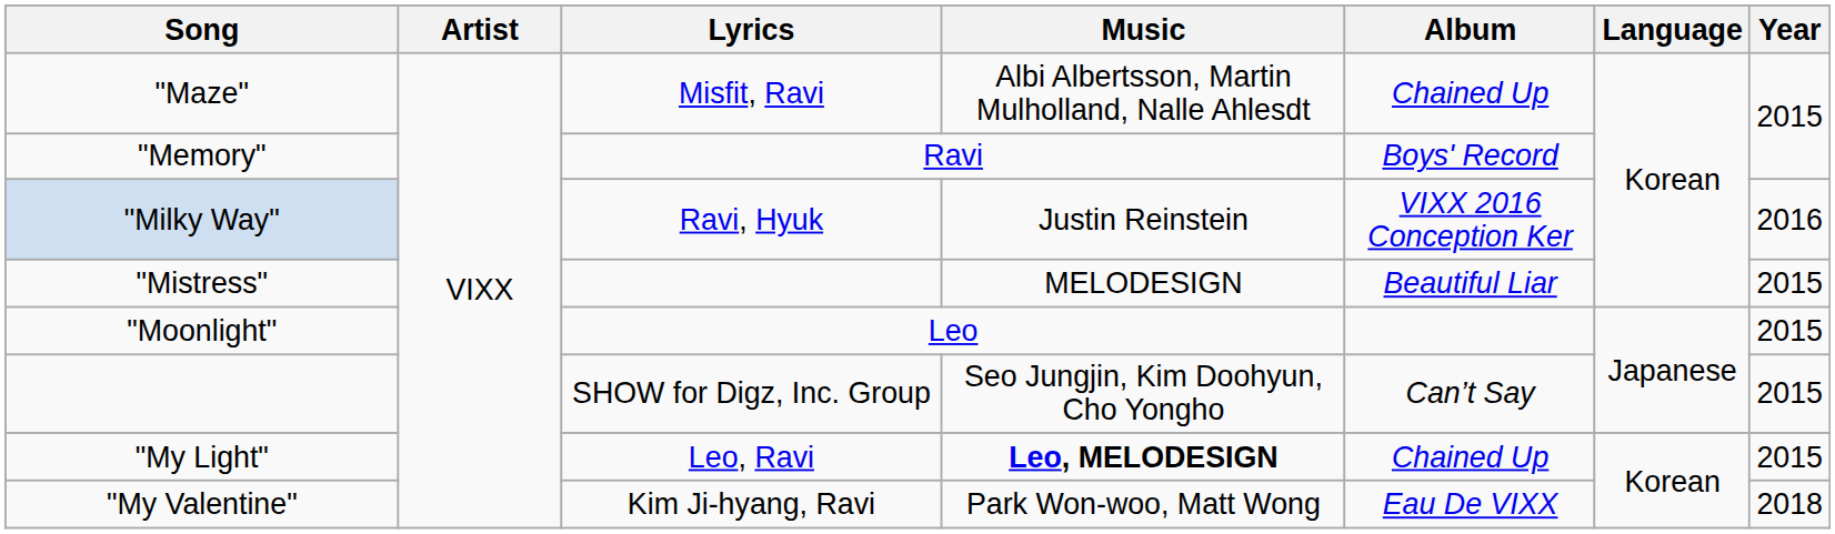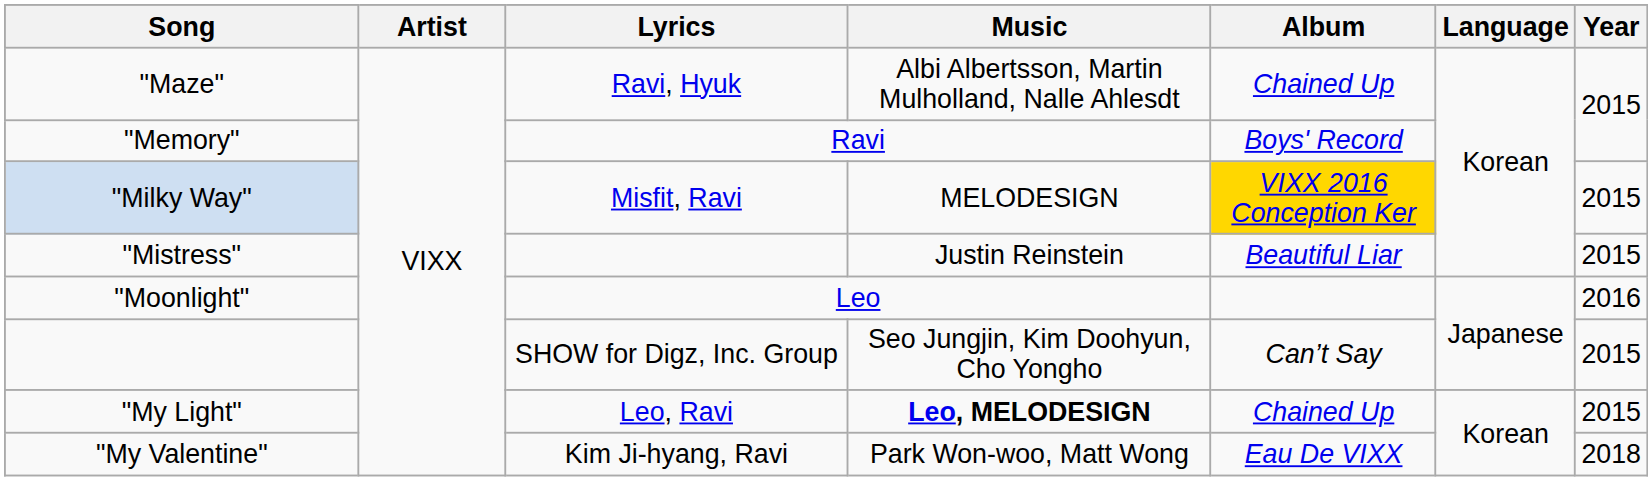"Maze" | Lyrics: Misfit, Ravi -> Ravi, Hyuk
"Milky Way" | Lyrics: Ravi, Hyuk -> Misfit, Ravi
"Milky Way" | Music: Justin Reinstein -> MELODESIGN
"Milky Way" | Album: no background -> gold background
"Milky Way" | Year: 2016 -> 2015
"Mistress" | Music: MELODESIGN -> Justin Reinstein
"Moonlight" | Year: 2015 -> 2016
